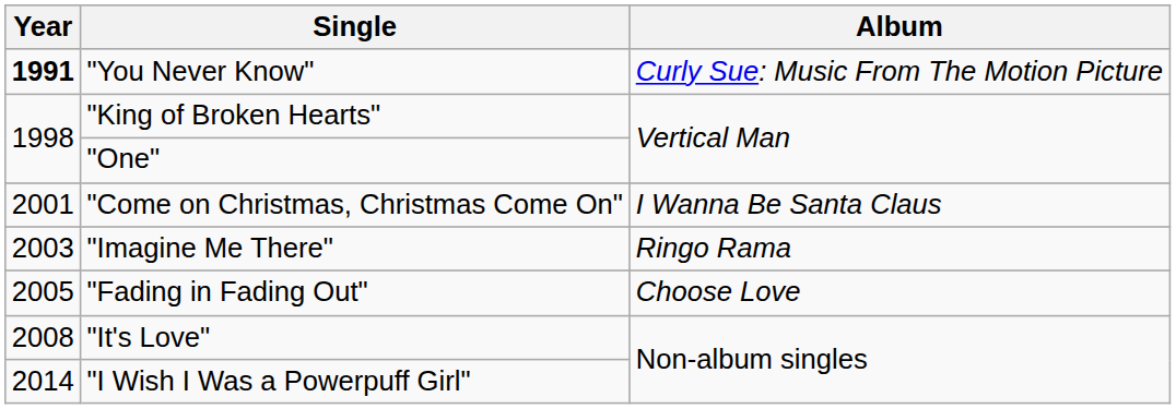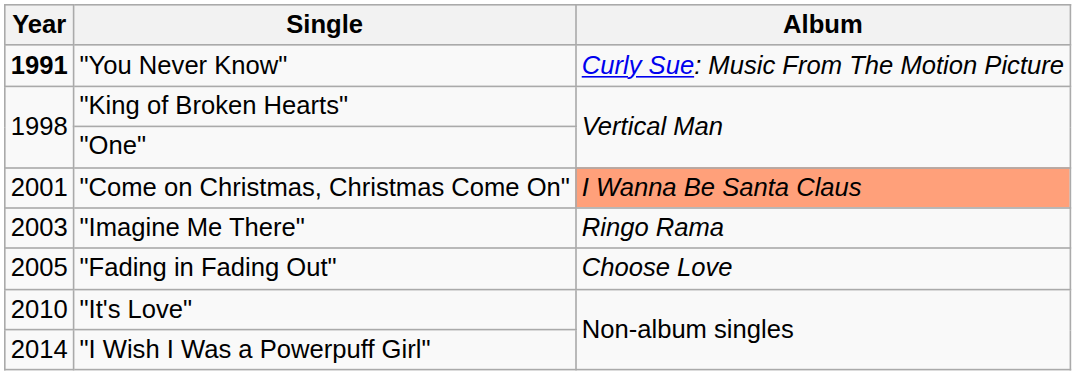"Come on Christmas, Christmas Come On" | Album: no background -> lightsalmon background
"It's Love" | Year: 2008 -> 2010
